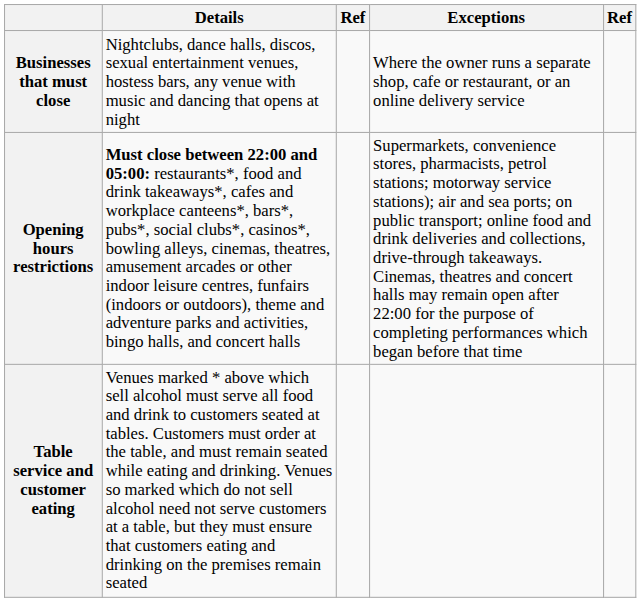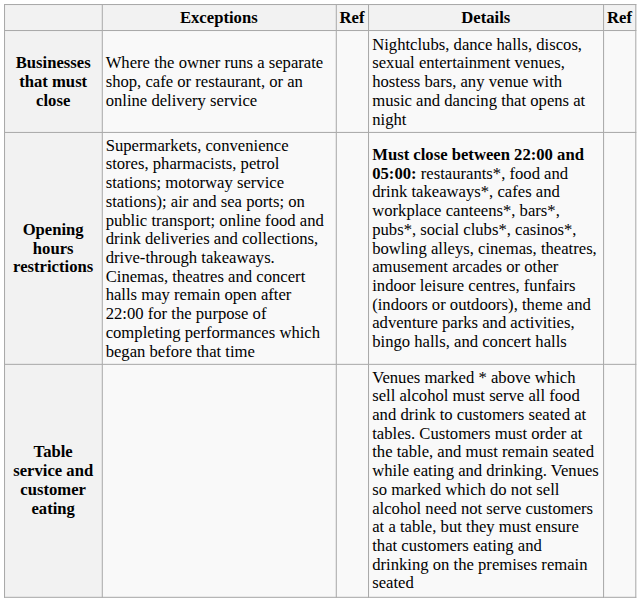columns swapped: Details <-> Exceptions
